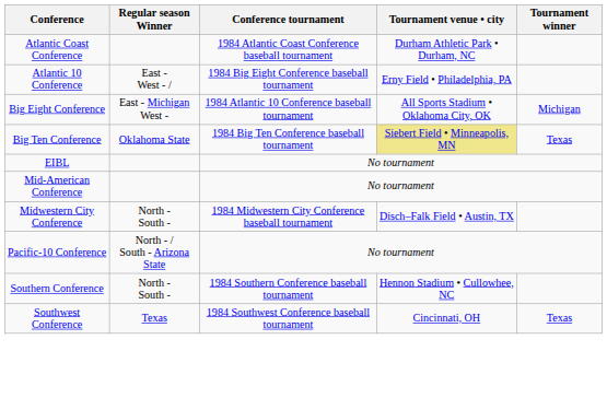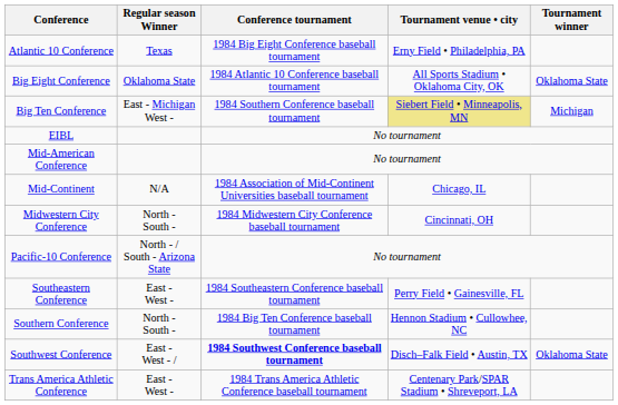- row: Atlantic Coast Conference | 1984 Atlantic Coast Conference baseball tournament | Durham Athletic Park • Durham, NC
Atlantic 10 Conference | Regular season Winner: East - West - / -> Texas
Big Eight Conference | Regular season Winner: East - Michigan West - -> Oklahoma State
Big Eight Conference | Tournament winner: Michigan -> Oklahoma State
Big Ten Conference | Regular season Winner: Oklahoma State -> East - Michigan West -
Big Ten Conference | Conference tournament: 1984 Big Ten Conference baseball tournament -> 1984 Southern Conference baseball tournament
Big Ten Conference | Tournament winner: Texas -> Michigan
+ row: Mid-Continent | N/A | 1984 Association of Mid-Continent Universities baseball tournament | Chicago, IL
Midwestern City Conference | Tournament venue • city: Disch–Falk Field • Austin, TX -> Cincinnati, OH
+ row: Southeastern Conference | East - West - | 1984 Southeastern Conference baseball tournament | Perry Field • Gainesville, FL
Southern Conference | Conference tournament: 1984 Southern Conference baseball tournament -> 1984 Big Ten Conference baseball tournament
Southwest Conference | Regular season Winner: Texas -> East - West - /
Southwest Conference | Conference tournament: normal -> bold
Southwest Conference | Tournament venue • city: Cincinnati, OH -> Disch–Falk Field • Austin, TX
Southwest Conference | Tournament winner: Texas -> Oklahoma State
+ row: Trans America Athletic Conference | East - West - | 1984 Trans America Athletic Conference baseball tournament | Centenary Park/SPAR Stadium • Shreveport, LA
